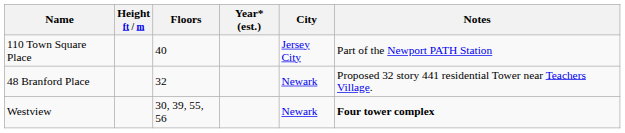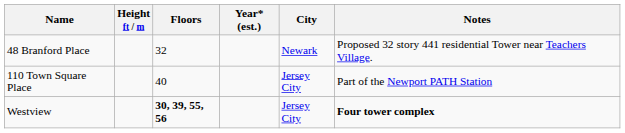rows swapped: 110 Town Square Place <-> 48 Branford Place
Westview | Floors: normal -> bold
Westview | City: Newark -> Jersey City
